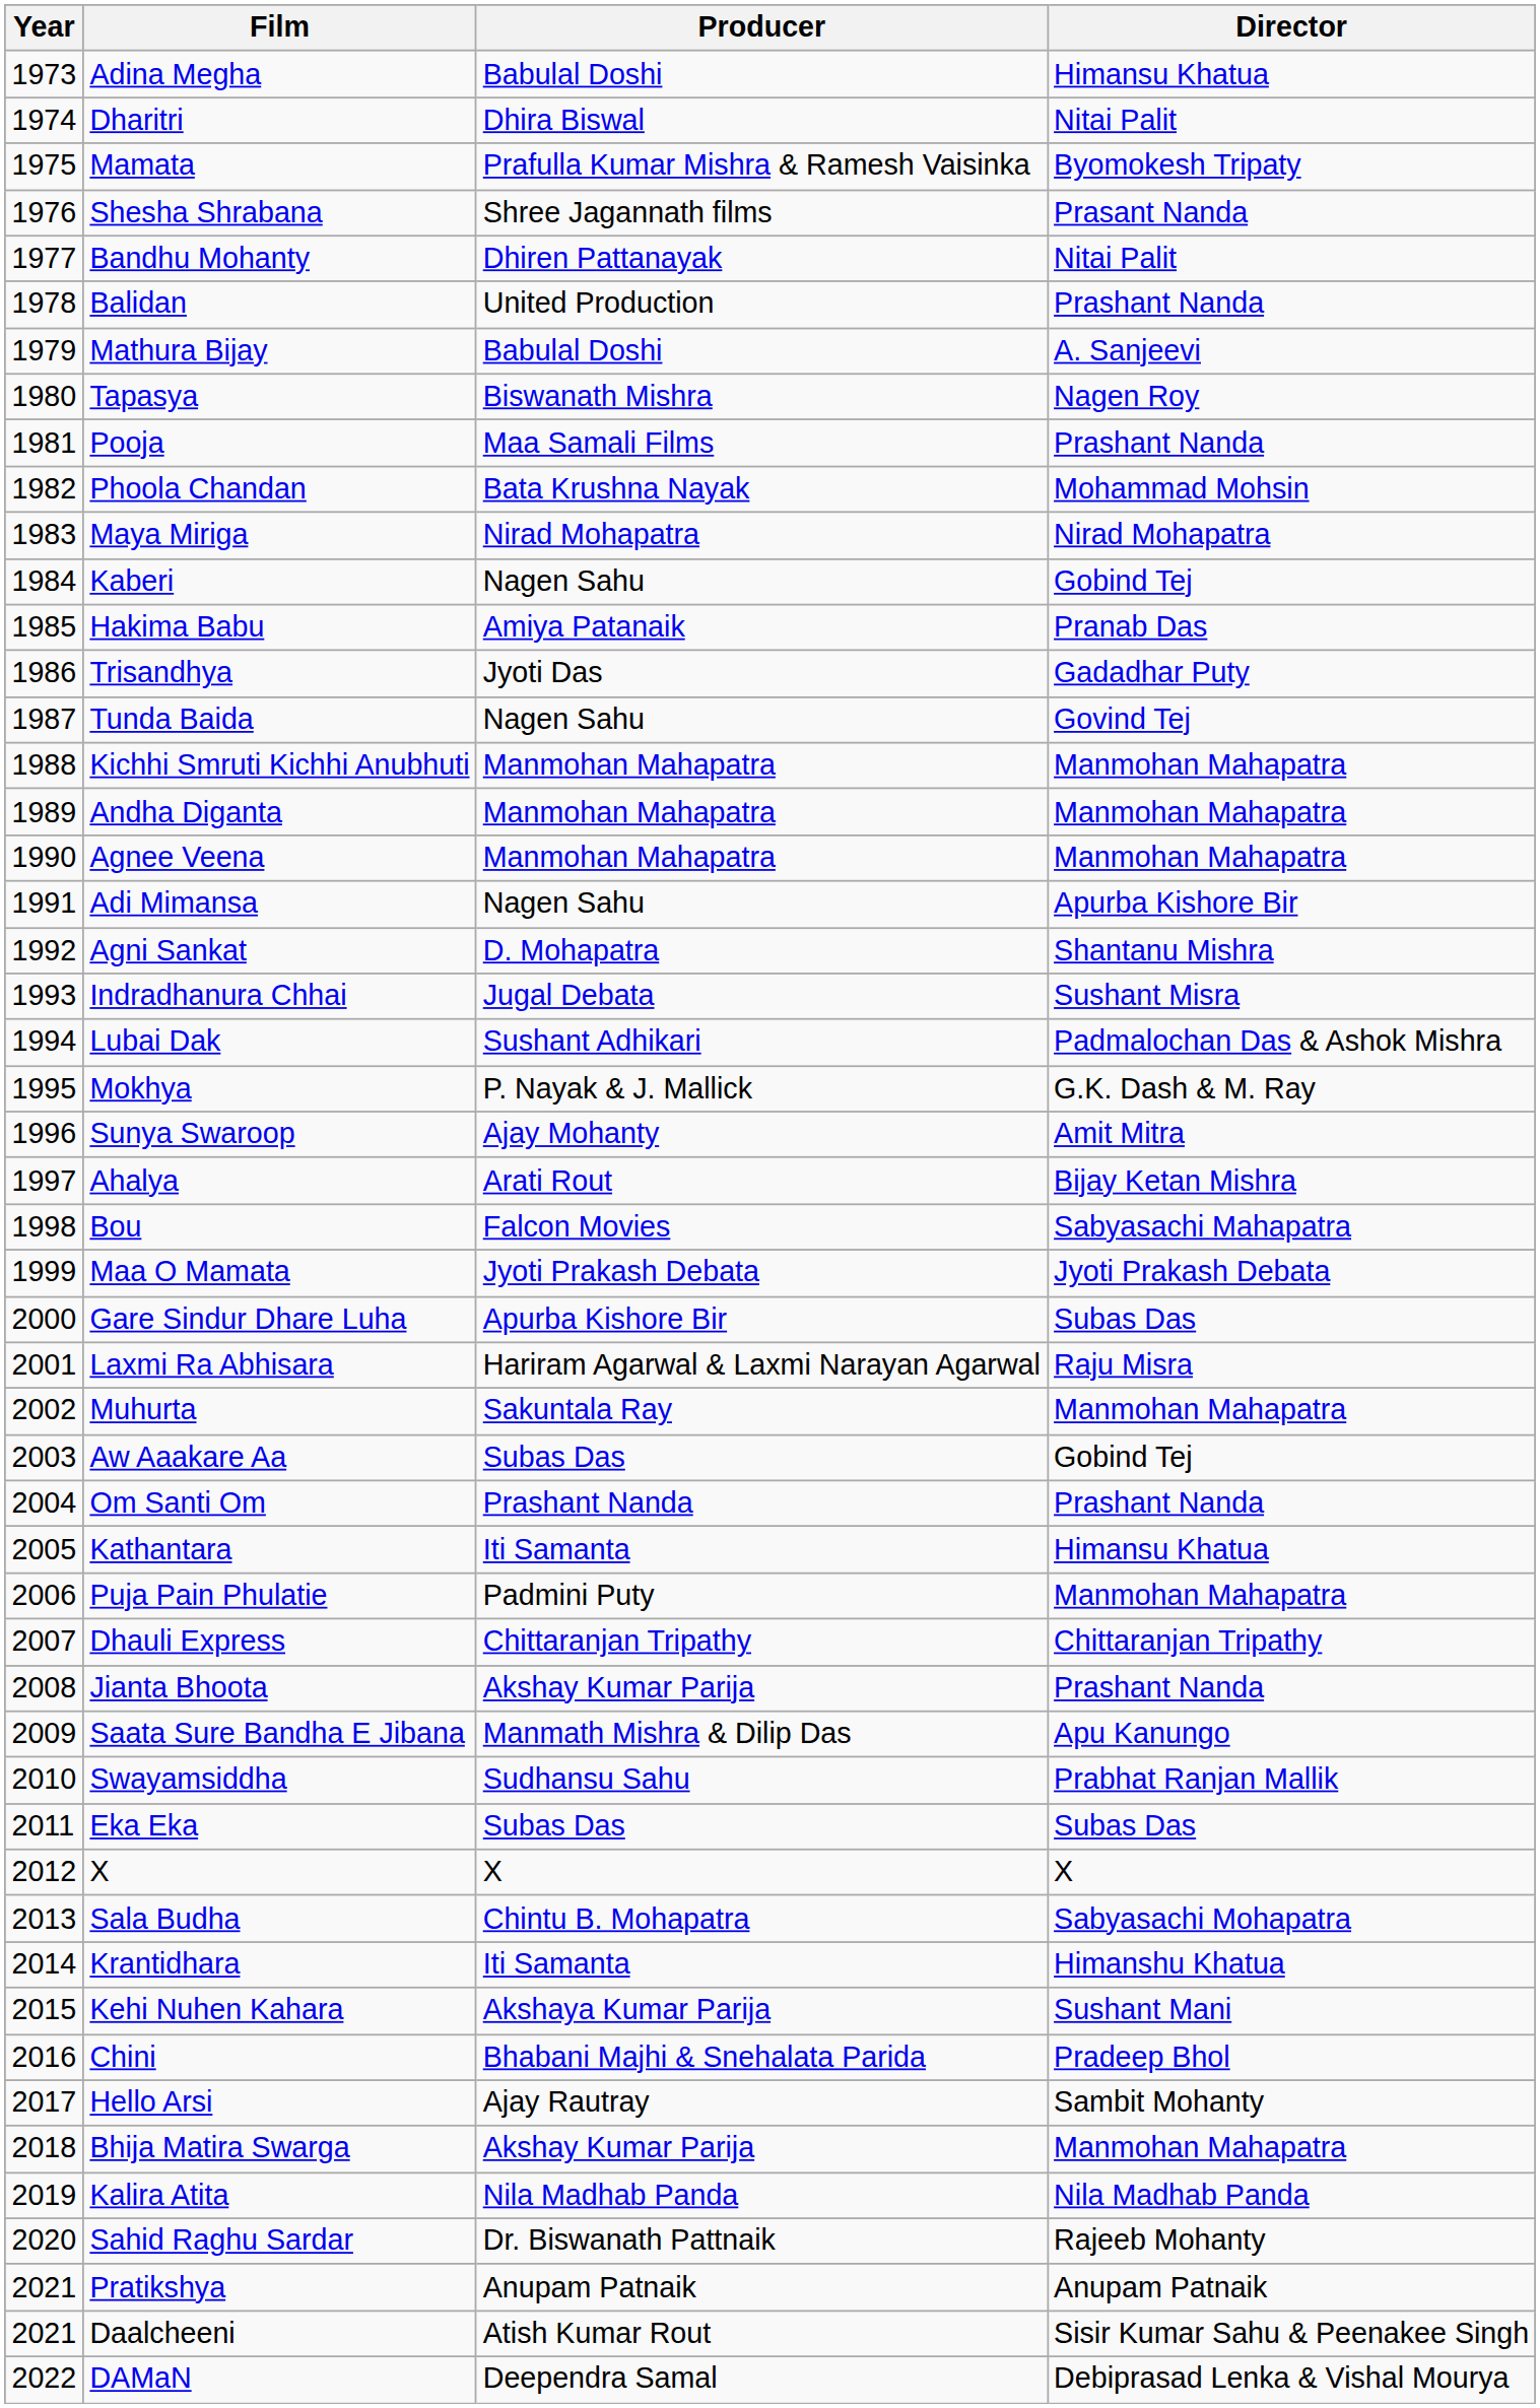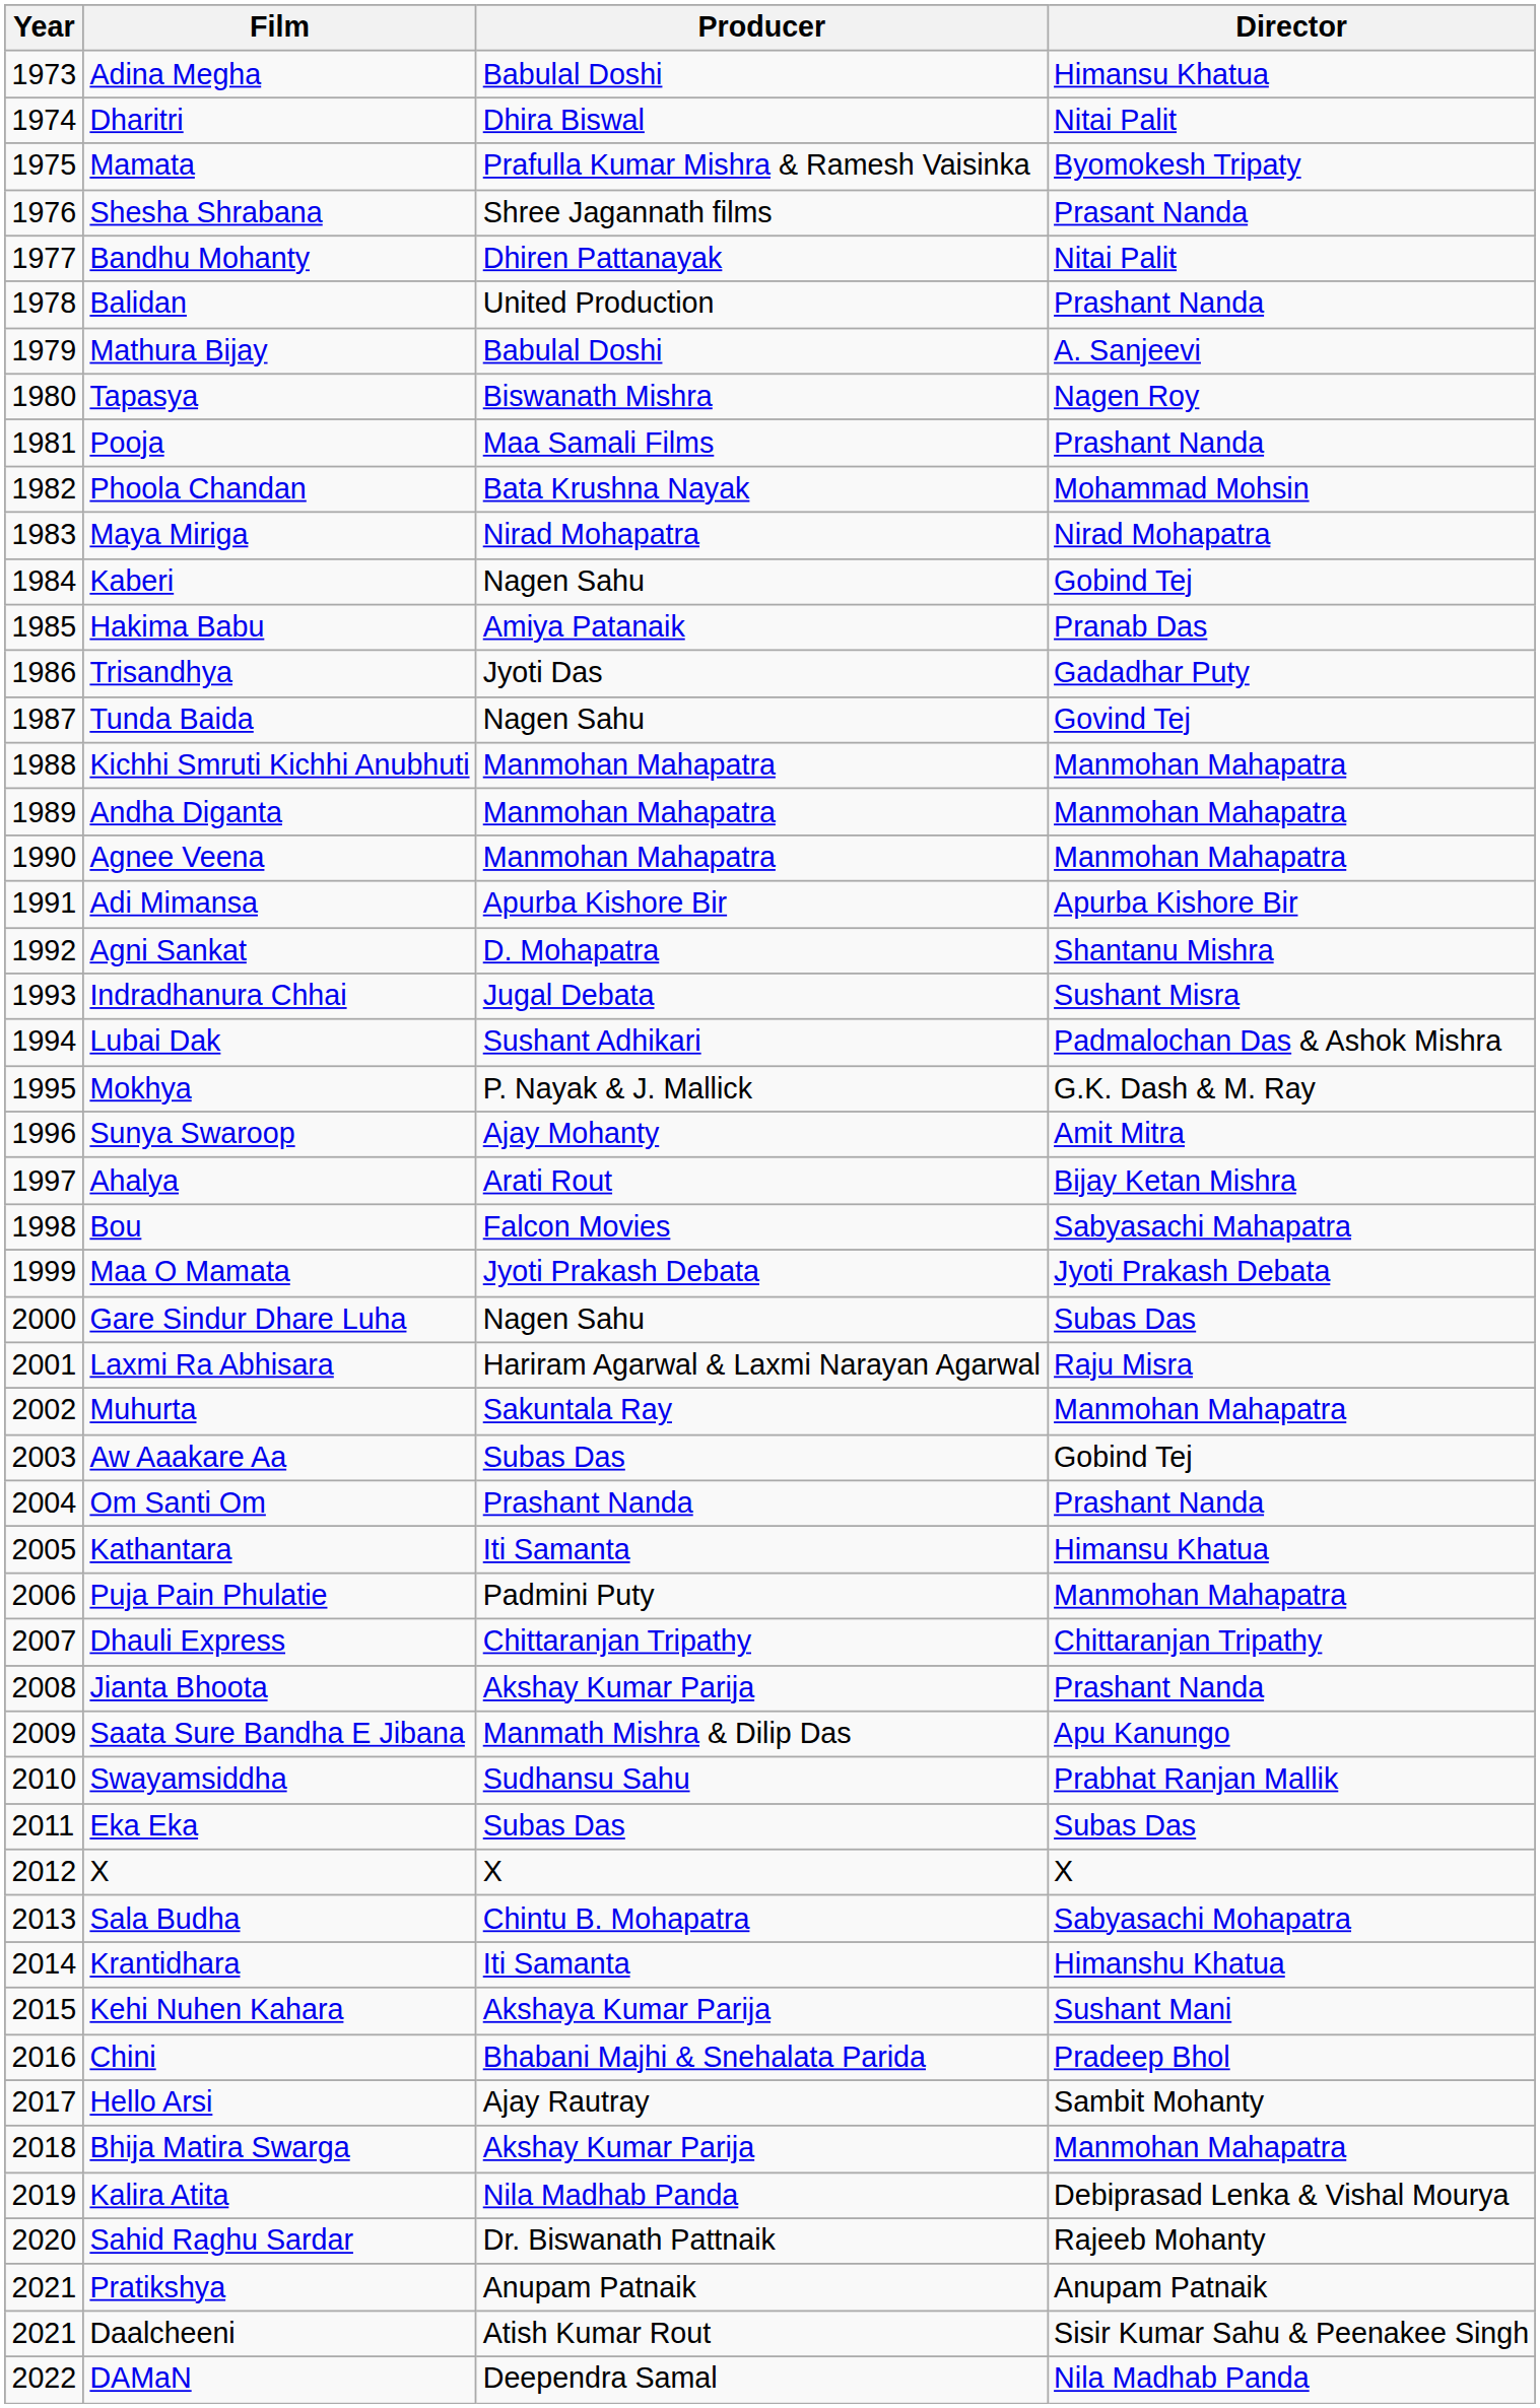Adi Mimansa | Producer: Nagen Sahu -> Apurba Kishore Bir
Gare Sindur Dhare Luha | Producer: Apurba Kishore Bir -> Nagen Sahu
Kalira Atita | Director: Nila Madhab Panda -> Debiprasad Lenka & Vishal Mourya
DAMaN | Director: Debiprasad Lenka & Vishal Mourya -> Nila Madhab Panda
